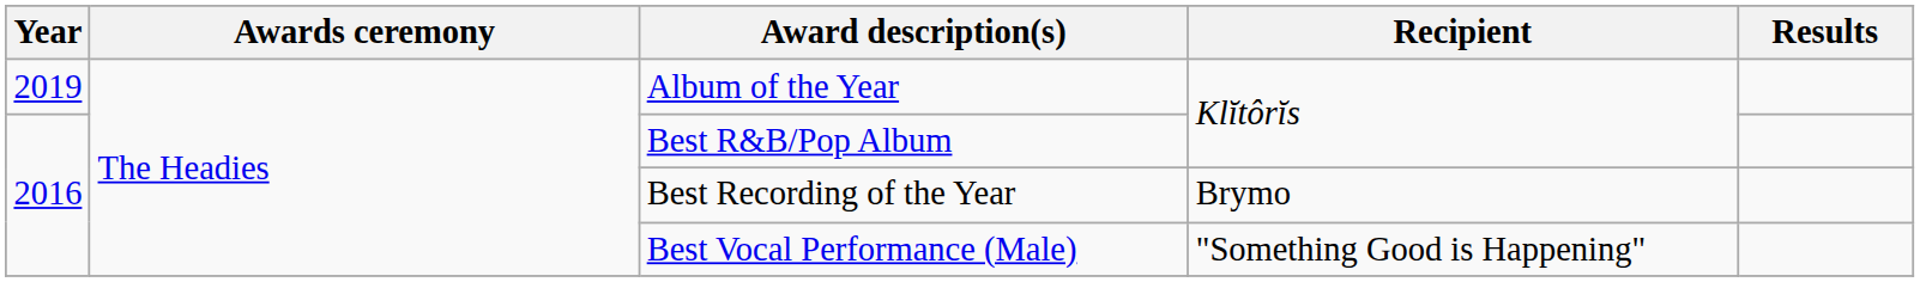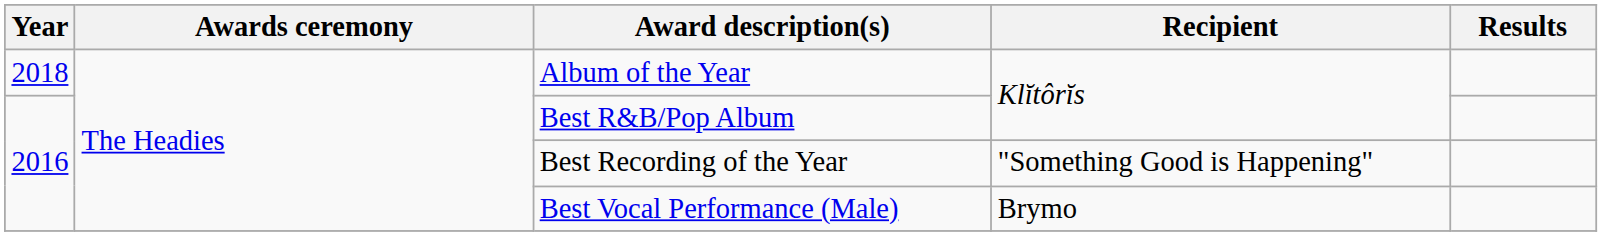Album of the Year | Year: 2019 -> 2018
Best Recording of the Year | Recipient: Brymo -> "Something Good is Happening"
Best Vocal Performance (Male) | Recipient: "Something Good is Happening" -> Brymo
